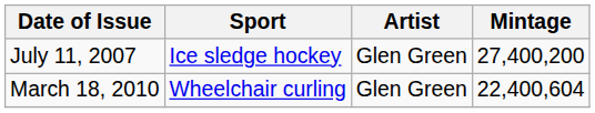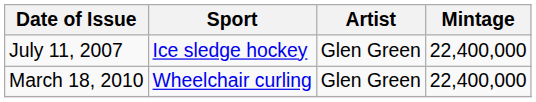July 11, 2007 | Mintage: 27,400,200 -> 22,400,000
March 18, 2010 | Mintage: 22,400,604 -> 22,400,000
